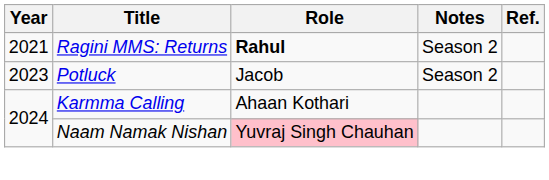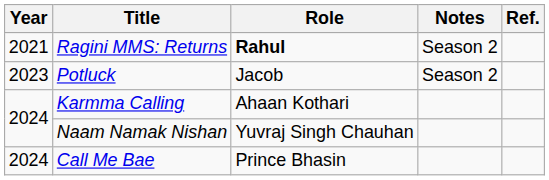Naam Namak Nishan | Role: pink background -> no background
+ row: 2024 | Call Me Bae | Prince Bhasin
